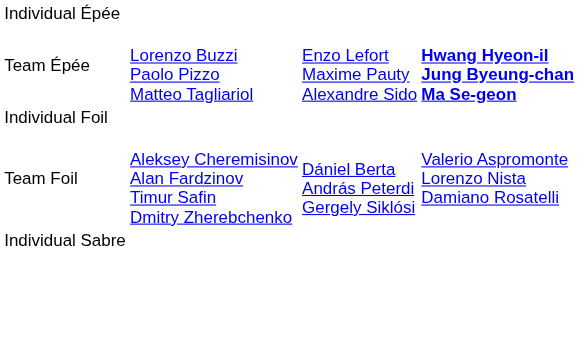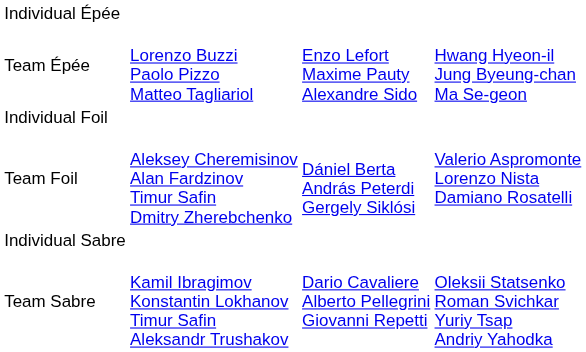Team Épée | column 4: bold -> normal
+ row: Team Sabre | Kamil Ibragimov Konstantin Lokhanov Timur Safin Aleksandr Trushakov | Dario Cavaliere Alberto Pellegrini Giovanni Repetti | Oleksii Statsenko Roman Svichkar Yuriy Tsap Andriy Yahodka
